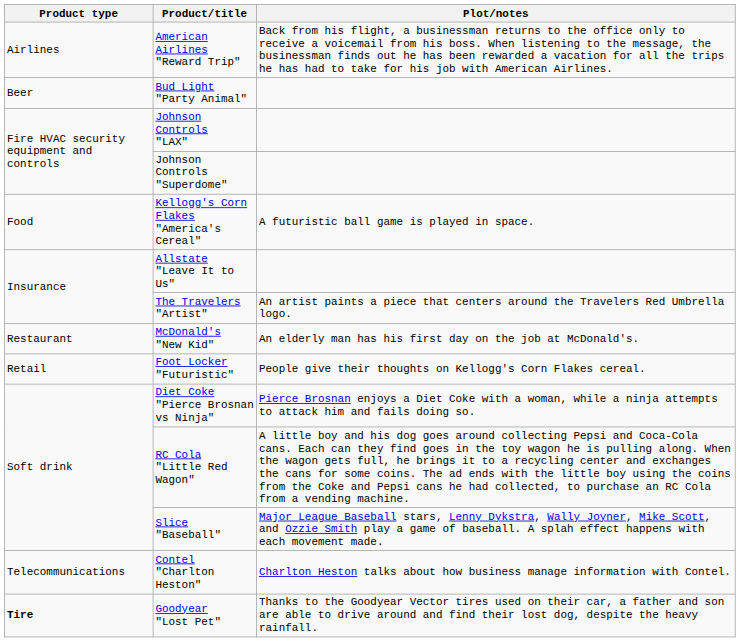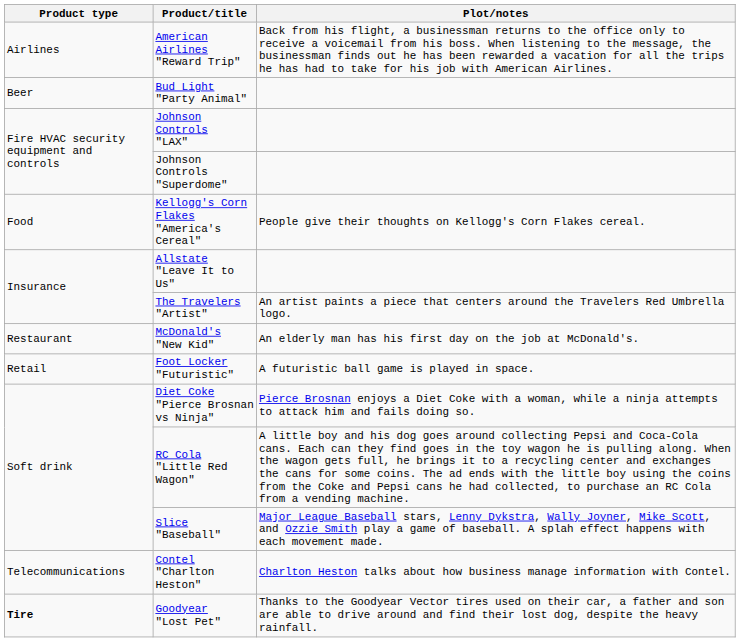Kellogg's Corn Flakes "America's Cereal" | Plot/notes: A futuristic ball game is played in space. -> People give their thoughts on Kellogg's Corn Flakes cereal.
Foot Locker "Futuristic" | Plot/notes: People give their thoughts on Kellogg's Corn Flakes cereal. -> A futuristic ball game is played in space.
